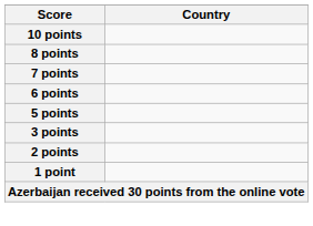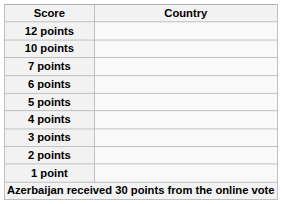+ row: 12 points
- row: 8 points
+ row: 4 points
